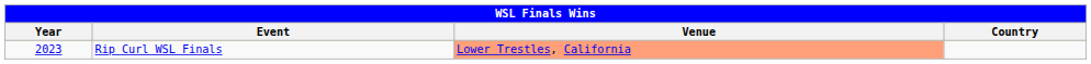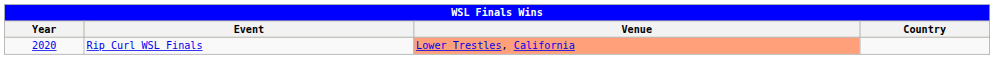Rip Curl WSL Finals | Year: 2023 -> 2020
